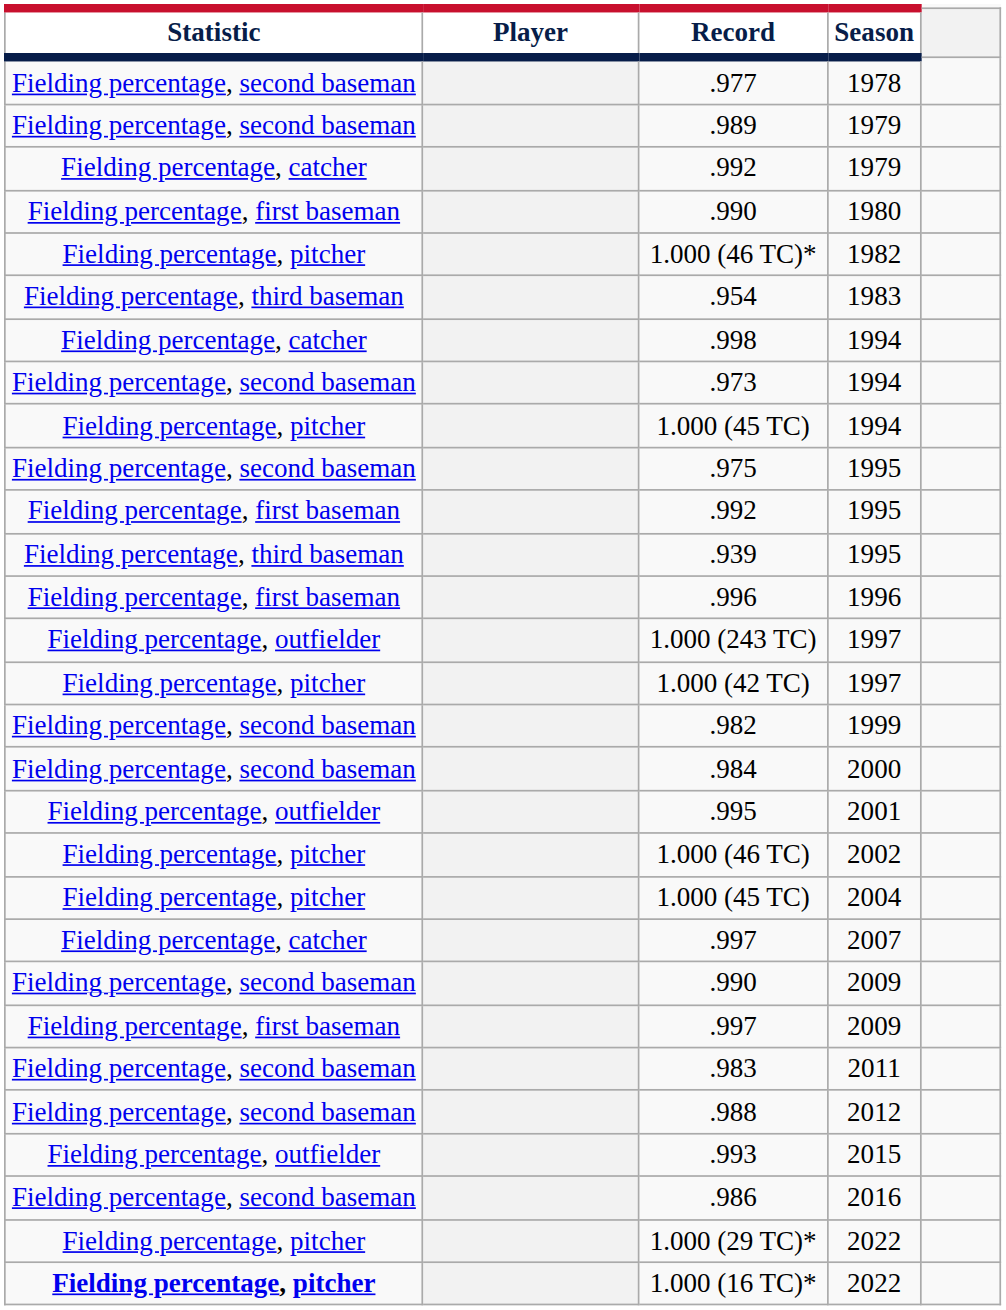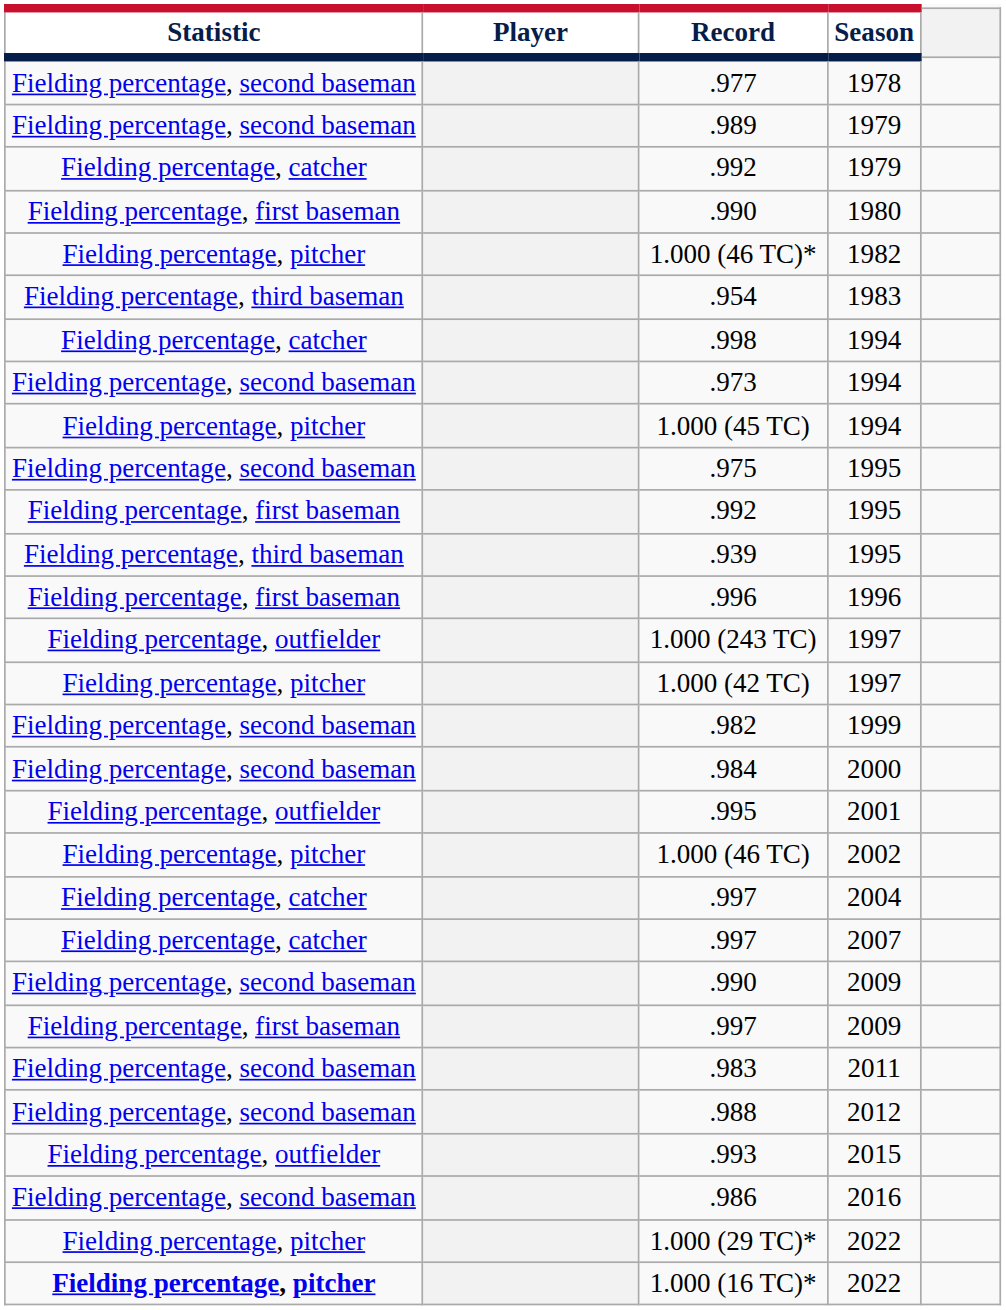- row: Fielding percentage, pitcher | 1.000 (45 TC) | 2004
+ row: Fielding percentage, catcher | .997 | 2004
